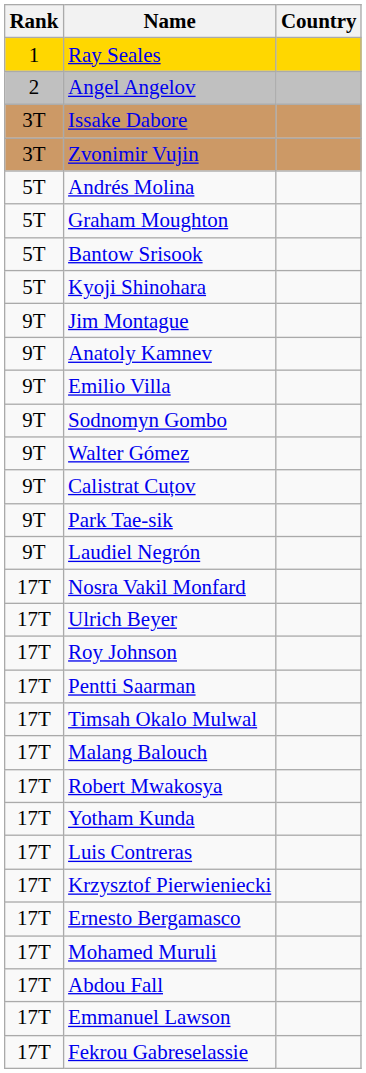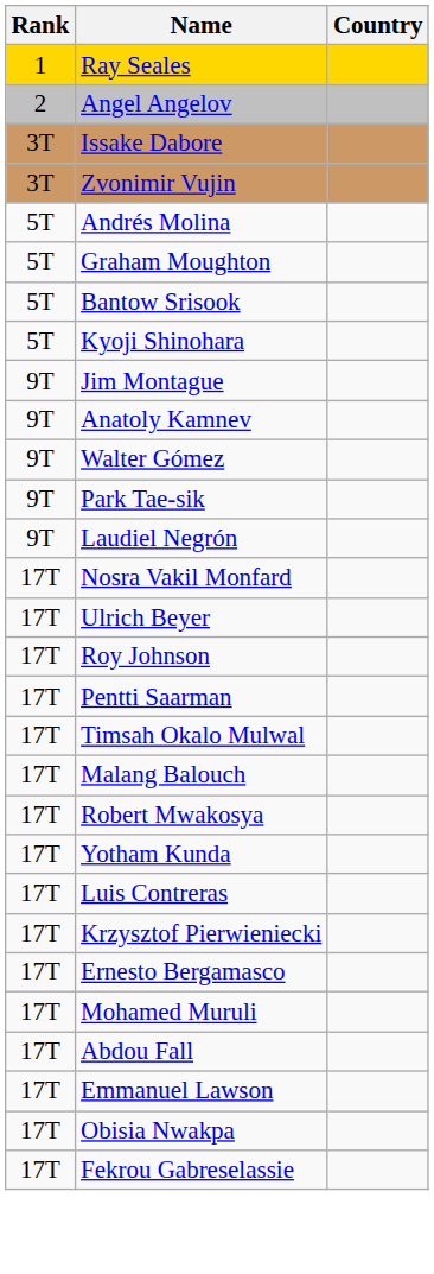- row: 9T | Emilio Villa
- row: 9T | Sodnomyn Gombo
- row: 9T | Calistrat Cuțov
+ row: 17T | Obisia Nwakpa
